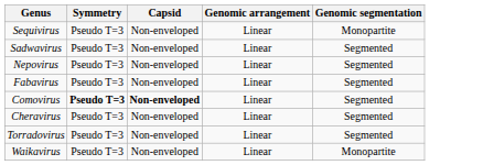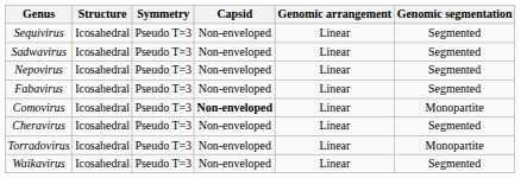+ column: Structure | Icosahedral | Icosahedral | Icosahedral | Icosahedral | Icosahedral | Icosahedral | Icosahedral | Icosahedral
Sequivirus | Genomic segmentation: Monopartite -> Segmented
Comovirus | Symmetry: bold -> normal
Comovirus | Genomic segmentation: Segmented -> Monopartite
Torradovirus | Genomic segmentation: Segmented -> Monopartite
Waikavirus | Genomic segmentation: Monopartite -> Segmented
